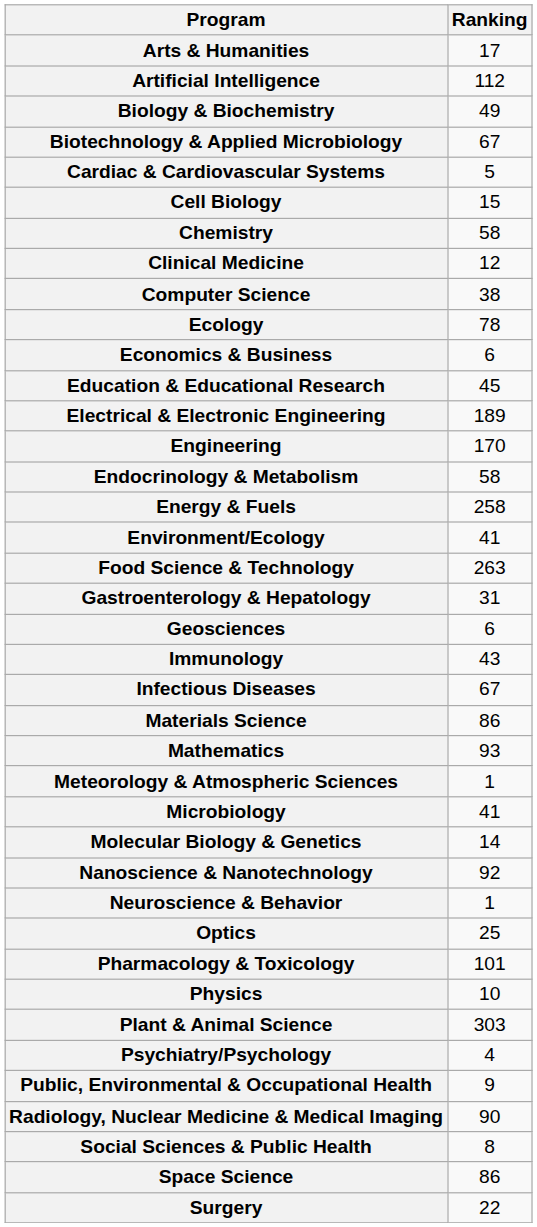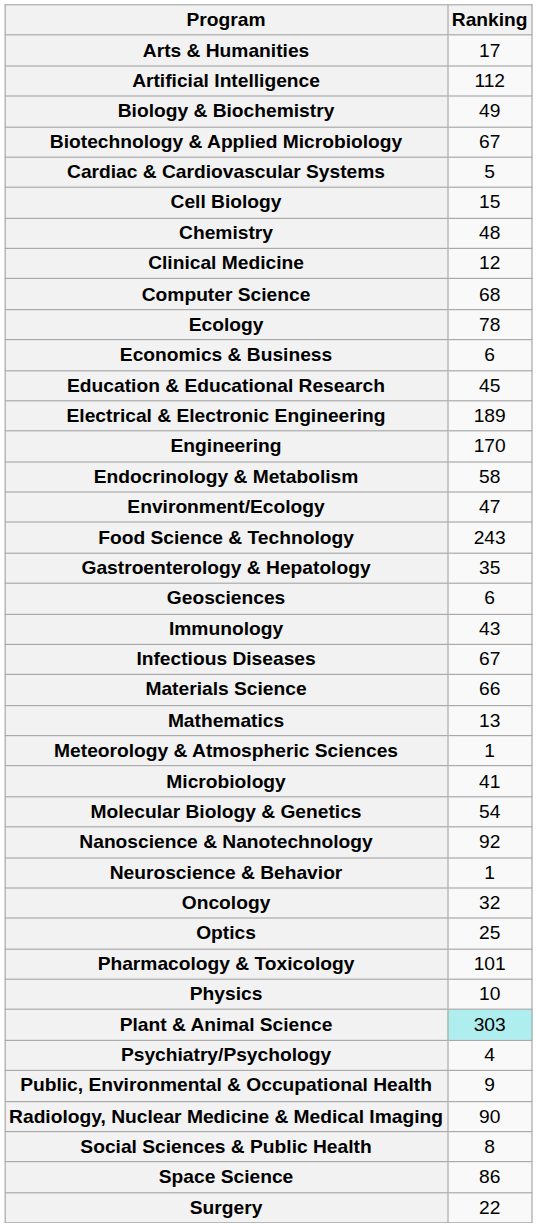Chemistry | Ranking: 58 -> 48
Computer Science | Ranking: 38 -> 68
- row: Energy & Fuels | 258
Environment/Ecology | Ranking: 41 -> 47
Food Science & Technology | Ranking: 263 -> 243
Gastroenterology & Hepatology | Ranking: 31 -> 35
Materials Science | Ranking: 86 -> 66
Mathematics | Ranking: 93 -> 13
Molecular Biology & Genetics | Ranking: 14 -> 54
+ row: Oncology | 32
Plant & Animal Science | Ranking: no background -> paleturquoise background
